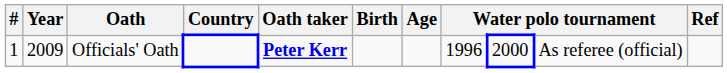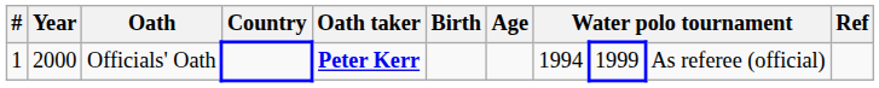Officials' Oath | Year: 2009 -> 2000
Officials' Oath | column 8: 1996 -> 1994
Officials' Oath | column 9: 2000 -> 1999
